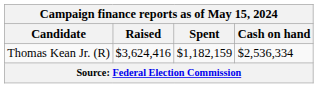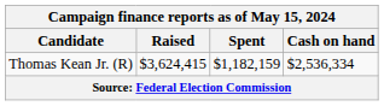Thomas Kean Jr. (R) | Raised: $3,624,416 -> $3,624,415
